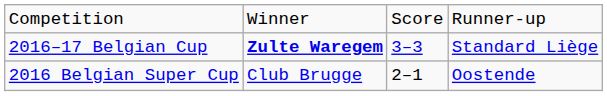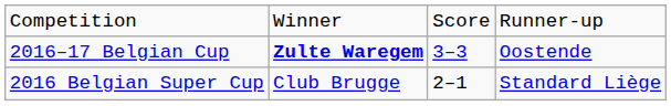2016–17 Belgian Cup | column 4: Standard Liège -> Oostende
2016 Belgian Super Cup | column 4: Oostende -> Standard Liège
